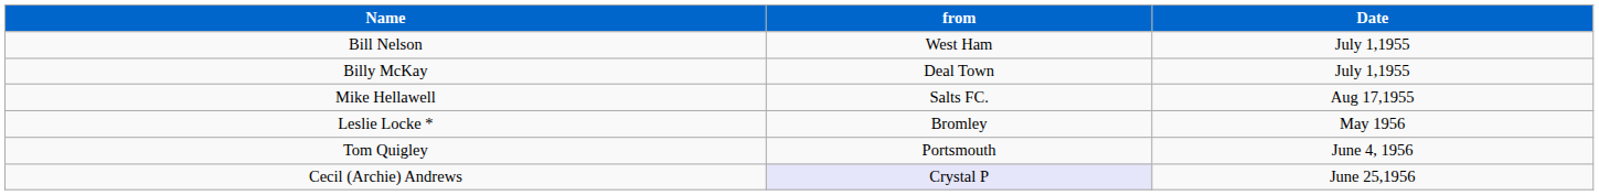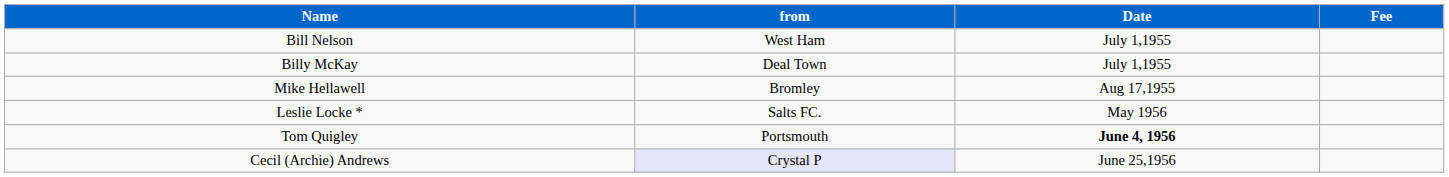+ column: Fee
Mike Hellawell | from: Salts FC. -> Bromley
Leslie Locke * | from: Bromley -> Salts FC.
Tom Quigley | Date: normal -> bold
